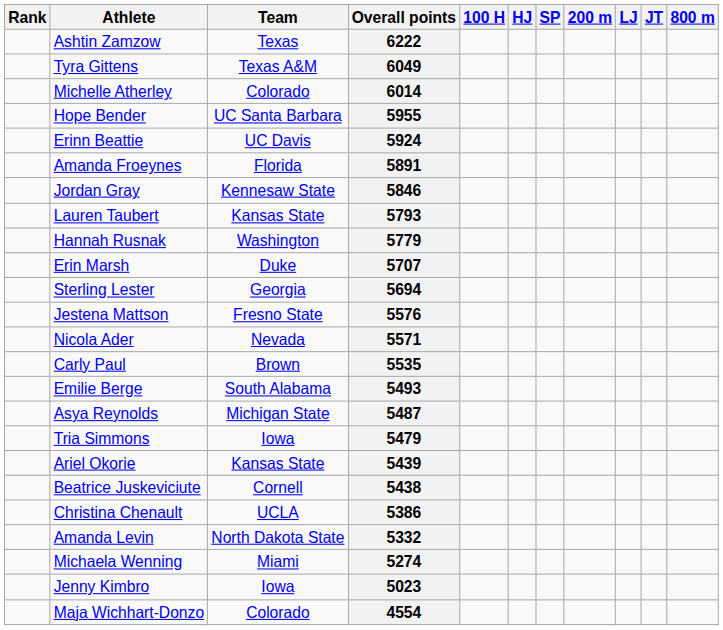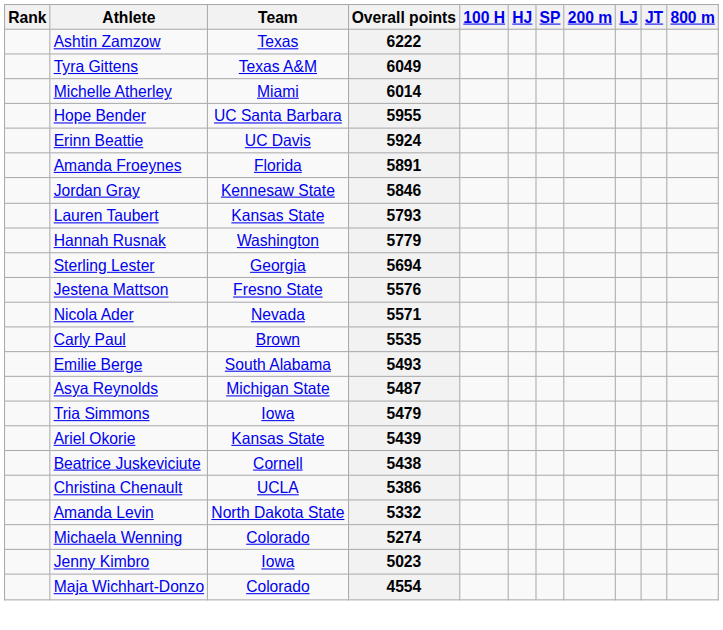6014 | Team: Colorado -> Miami
- row: Erin Marsh | Duke | 5707
5274 | Team: Miami -> Colorado
